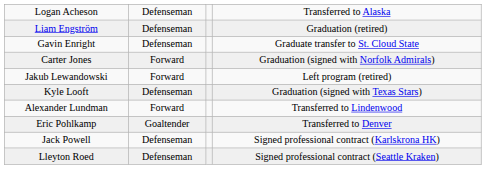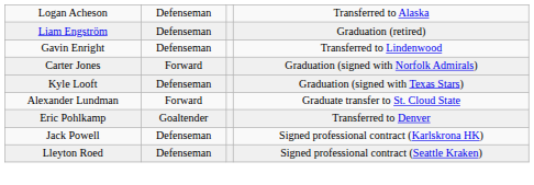Gavin Enright | column 4: Graduate transfer to St. Cloud State -> Transferred to Lindenwood
- row: Jakub Lewandowski | Forward | Left program (retired)
Alexander Lundman | column 4: Transferred to Lindenwood -> Graduate transfer to St. Cloud State
